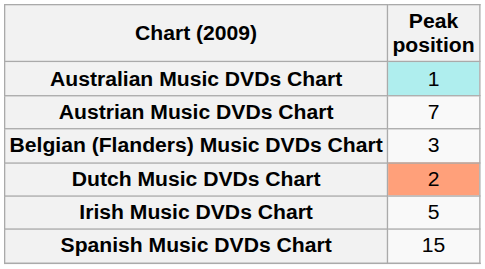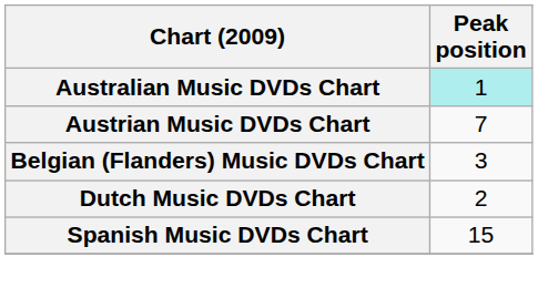Dutch Music DVDs Chart | Peak position: lightsalmon background -> no background
- row: Irish Music DVDs Chart | 5
